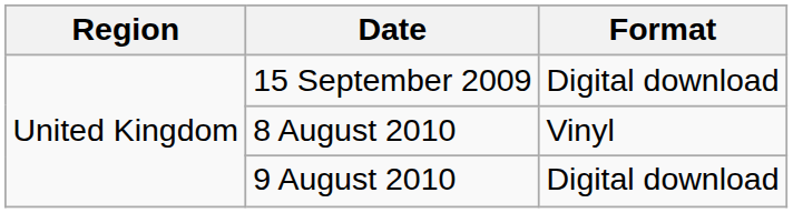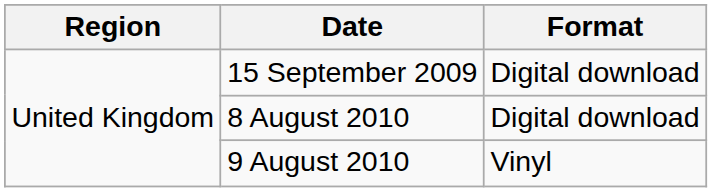8 August 2010 | Format: Vinyl -> Digital download
9 August 2010 | Format: Digital download -> Vinyl
